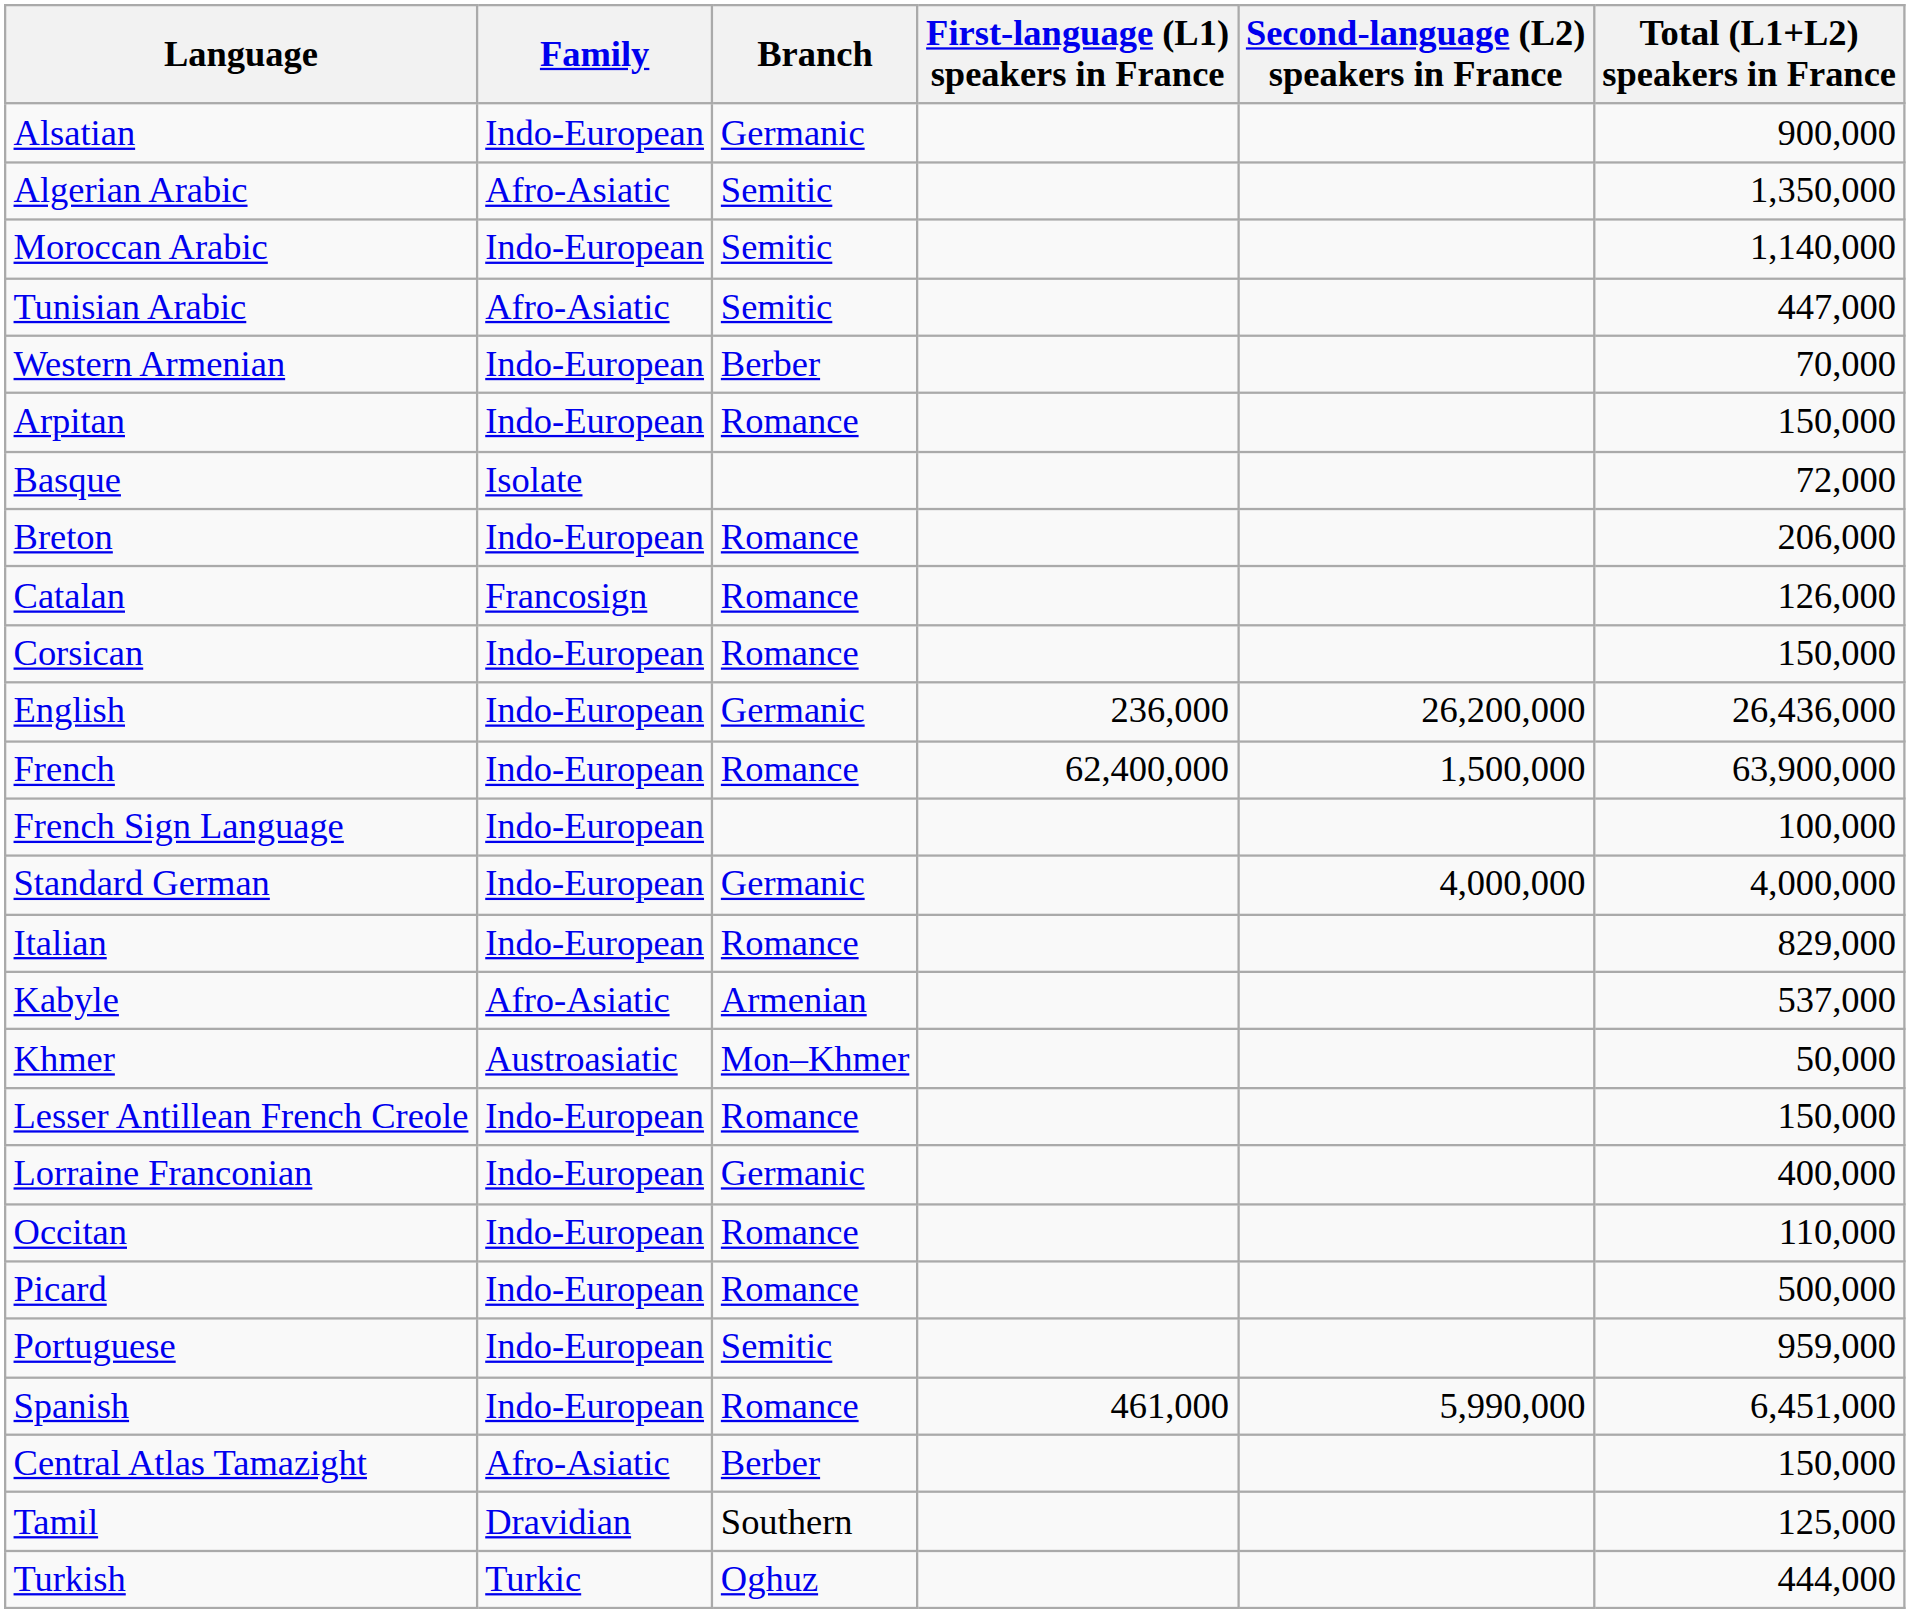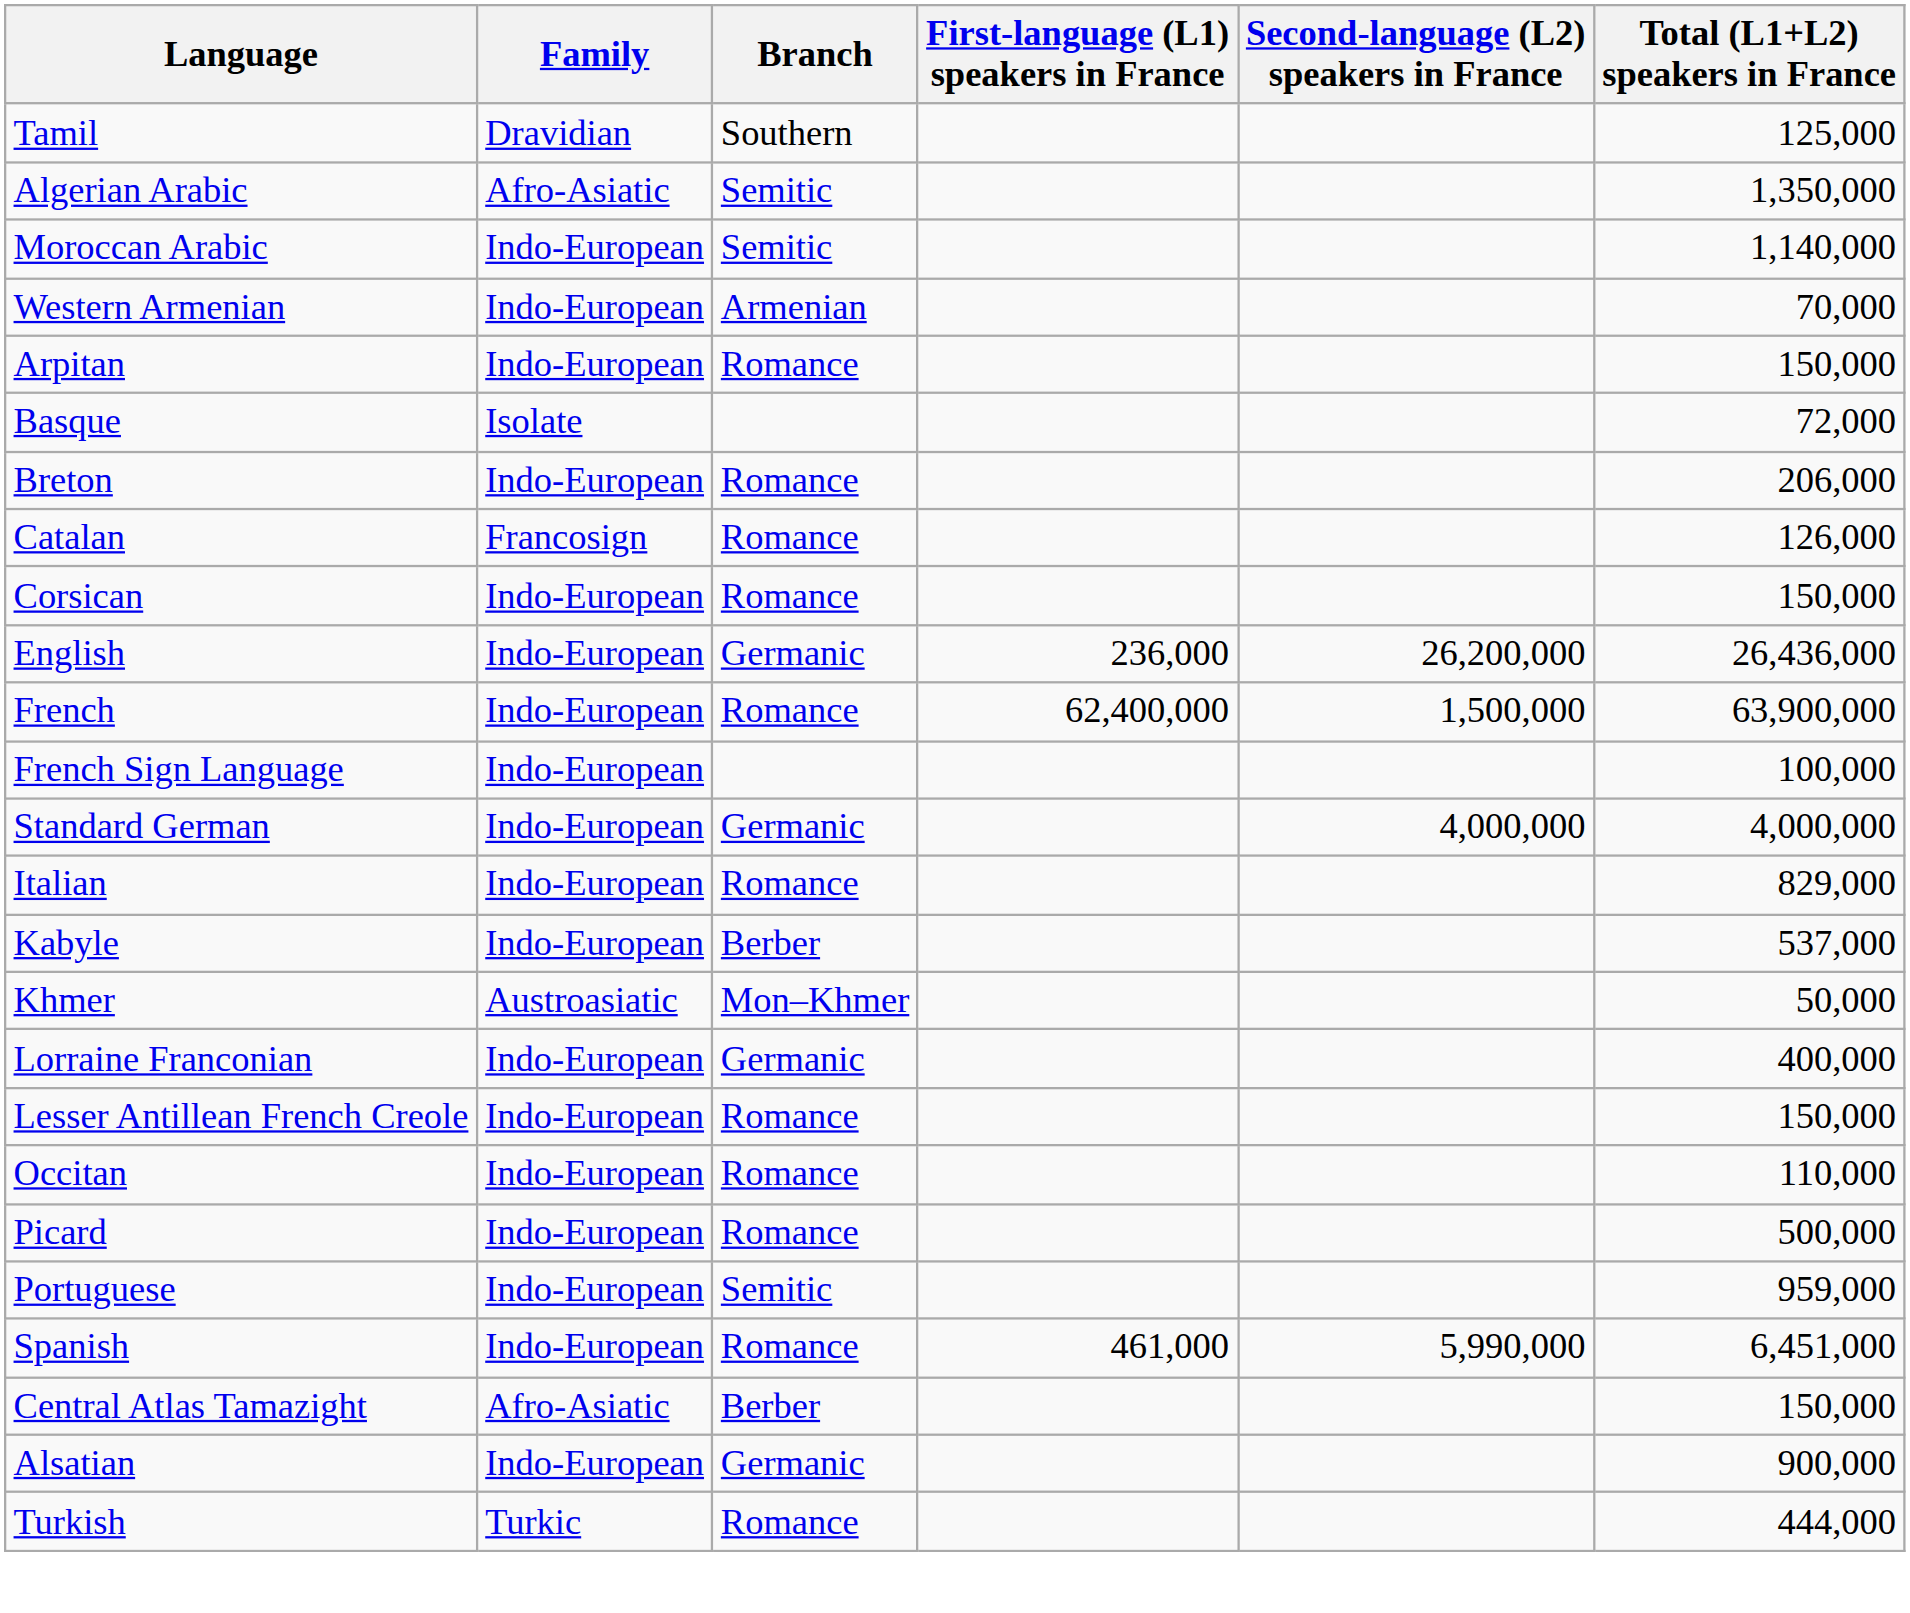rows swapped: Alsatian <-> Tamil
- row: Tunisian Arabic | Afro-Asiatic | Semitic | 447,000
Western Armenian | Branch: Berber -> Armenian
Kabyle | Family: Afro-Asiatic -> Indo-European
Kabyle | Branch: Armenian -> Berber
rows swapped: Lesser Antillean French Creole <-> Lorraine Franconian
Turkish | Branch: Oghuz -> Romance
